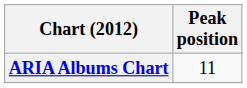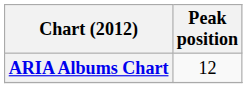ARIA Albums Chart | Peak position: 11 -> 12
